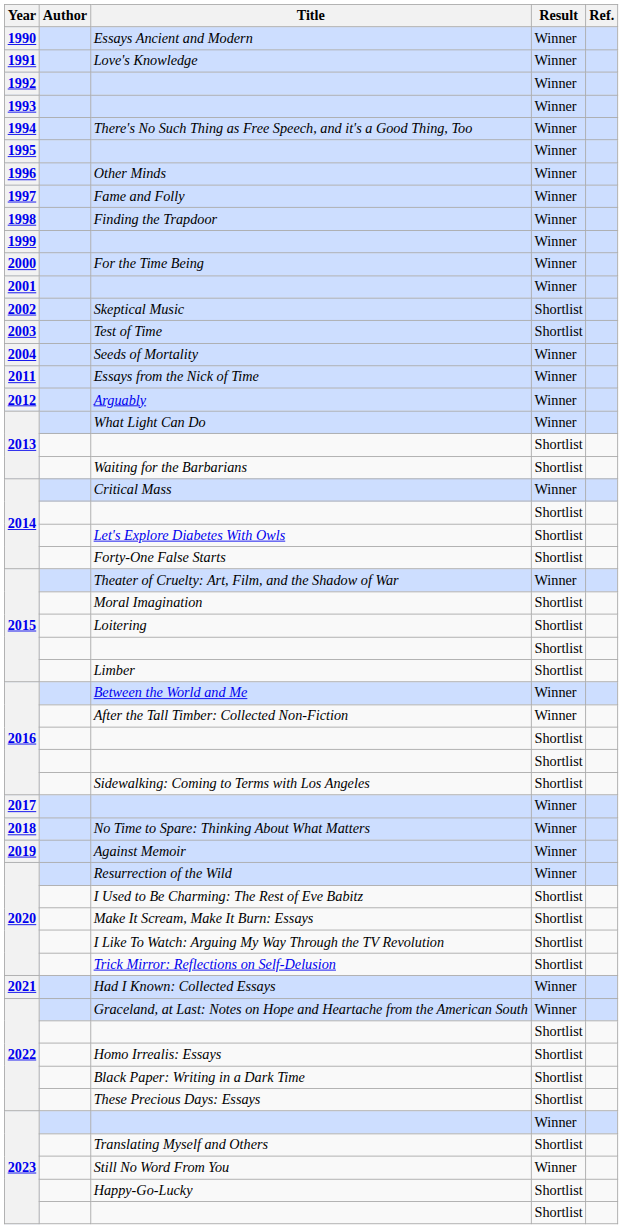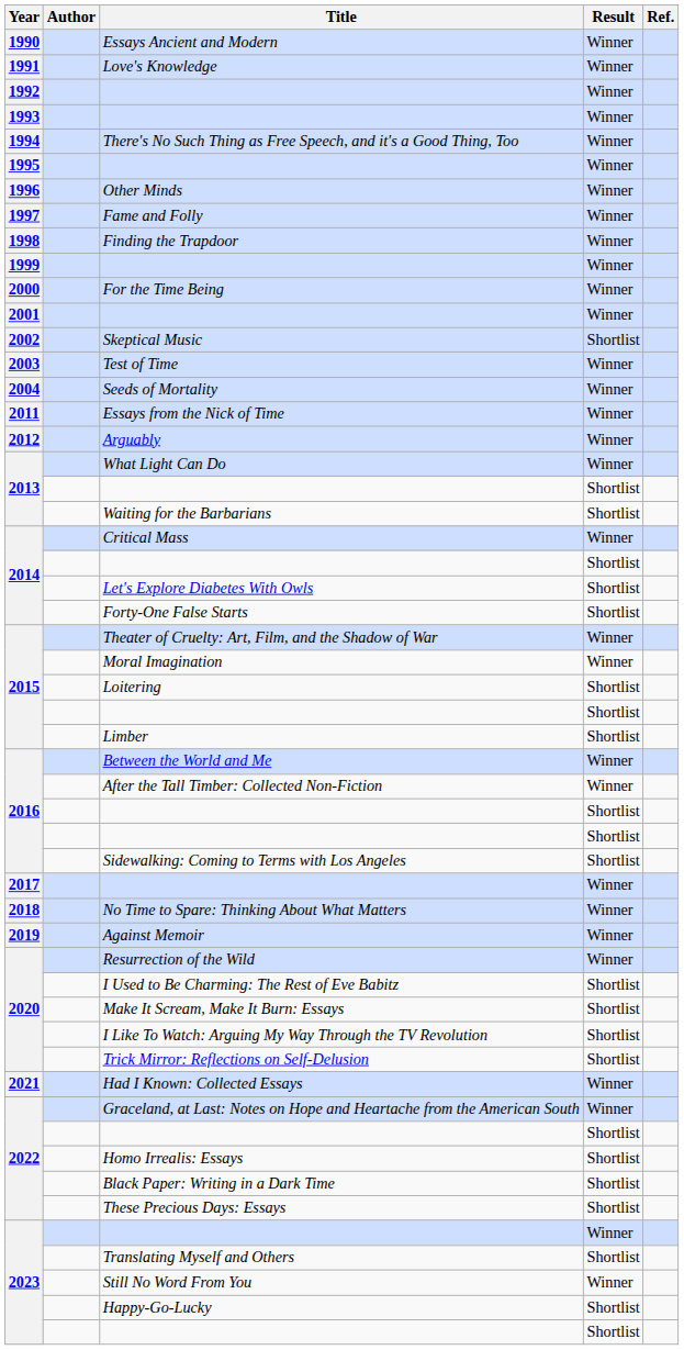Test of Time | Result: Shortlist -> Winner
Moral Imagination | Result: Shortlist -> Winner
